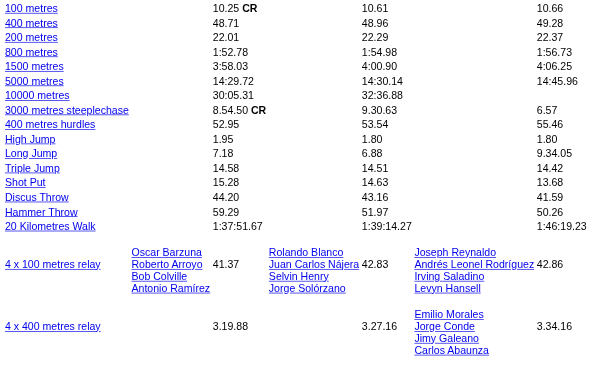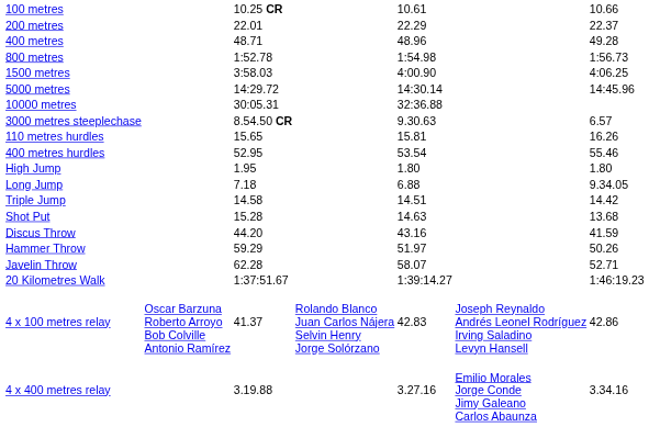rows swapped: 200 metres <-> 400 metres
+ row: 110 metres hurdles | 15.65 | 15.81 | 16.26
+ row: Javelin Throw | 62.28 | 58.07 | 52.71
